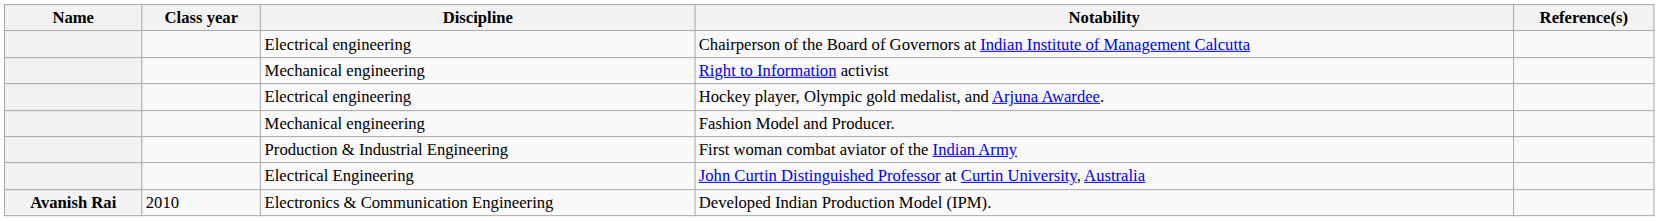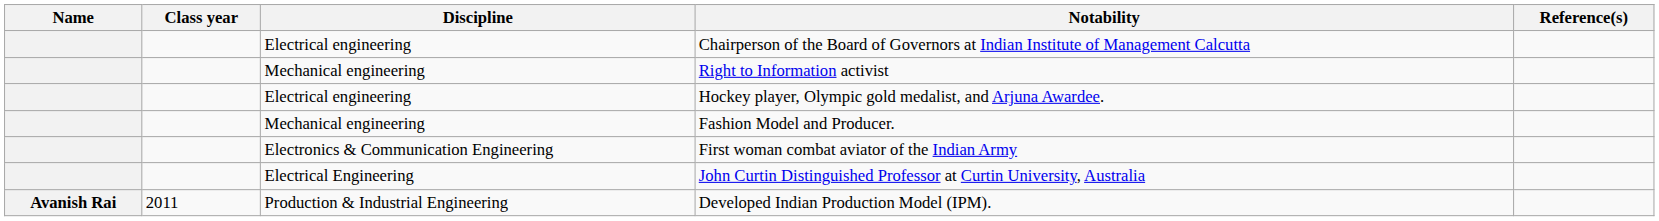First woman combat aviator of the Indian Army | Discipline: Production & Industrial Engineering -> Electronics & Communication Engineering
Developed Indian Production Model (IPM). | Class year: 2010 -> 2011
Developed Indian Production Model (IPM). | Discipline: Electronics & Communication Engineering -> Production & Industrial Engineering
